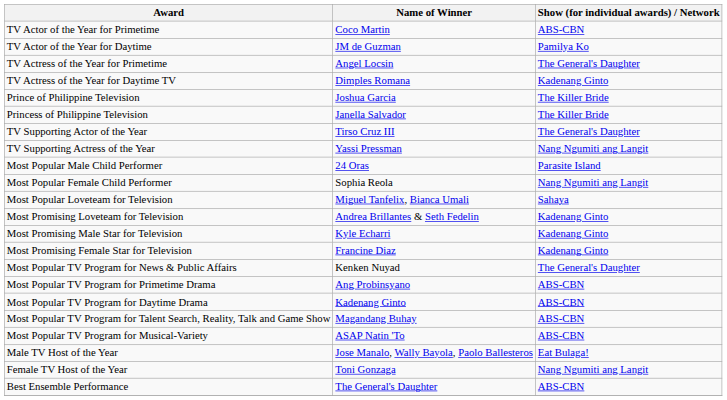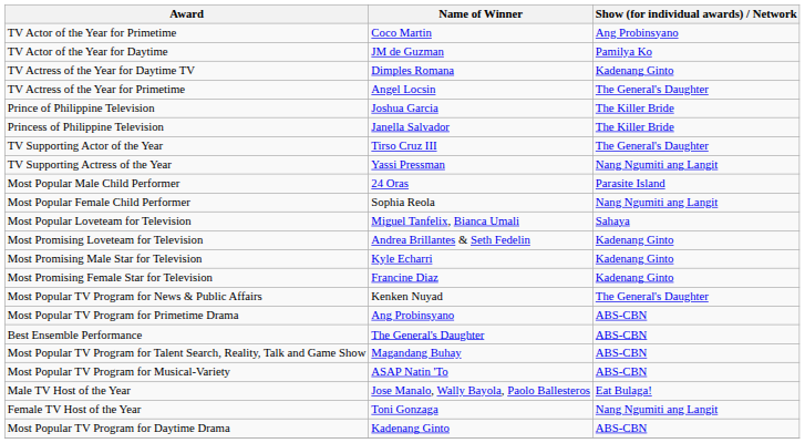TV Actor of the Year for Primetime | Show (for individual awards) / Network: ABS-CBN -> Ang Probinsyano
rows swapped: TV Actress of the Year for Primetime <-> TV Actress of the Year for Daytime TV
rows swapped: Most Popular TV Program for Daytime Drama <-> Best Ensemble Performance
